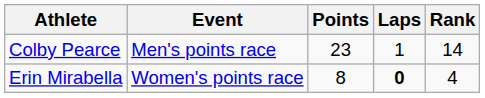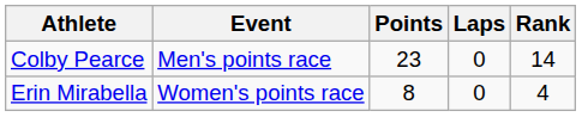Colby Pearce | Laps: 1 -> 0
Erin Mirabella | Laps: bold -> normal
